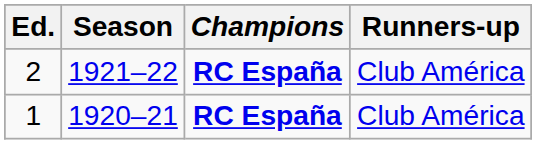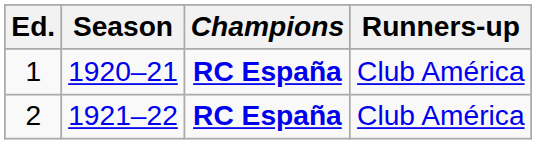rows swapped: 1 <-> 2
